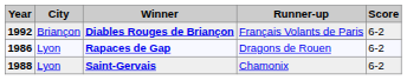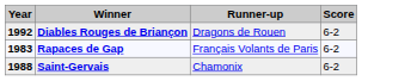- column: City | Briançon | Lyon | Lyon
Diables Rouges de Briançon | Runner-up: Français Volants de Paris -> Dragons de Rouen
Rapaces de Gap | Year: 1986 -> 1983
Rapaces de Gap | Runner-up: Dragons de Rouen -> Français Volants de Paris
